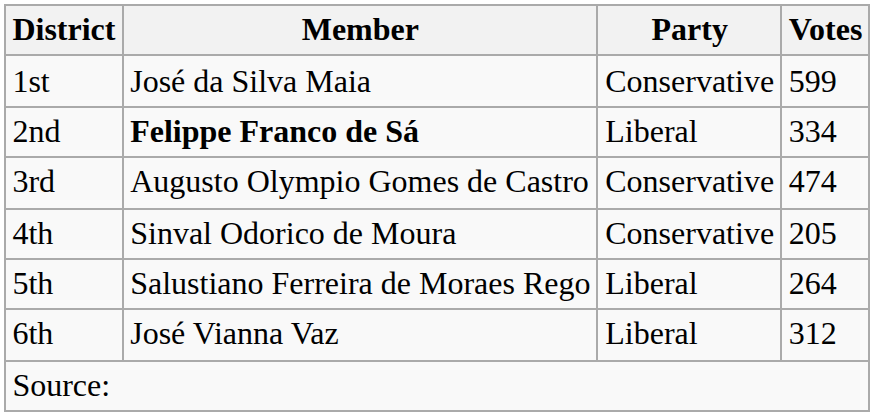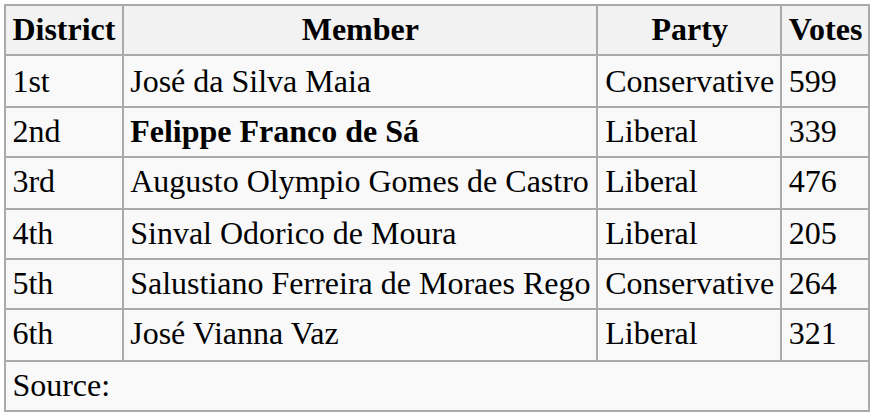2nd | Votes: 334 -> 339
3rd | Party: Conservative -> Liberal
3rd | Votes: 474 -> 476
4th | Party: Conservative -> Liberal
5th | Party: Liberal -> Conservative
6th | Votes: 312 -> 321
